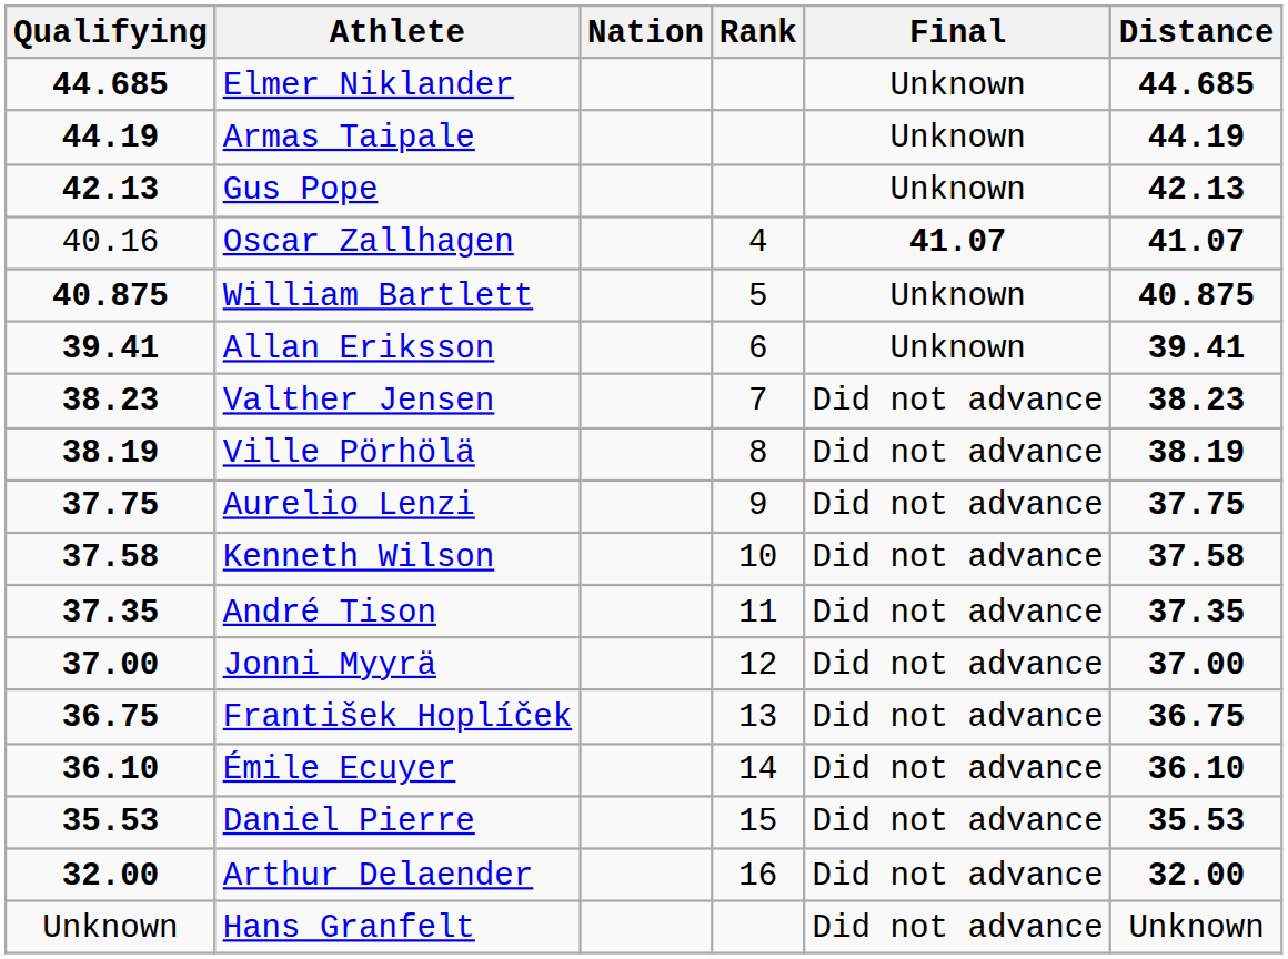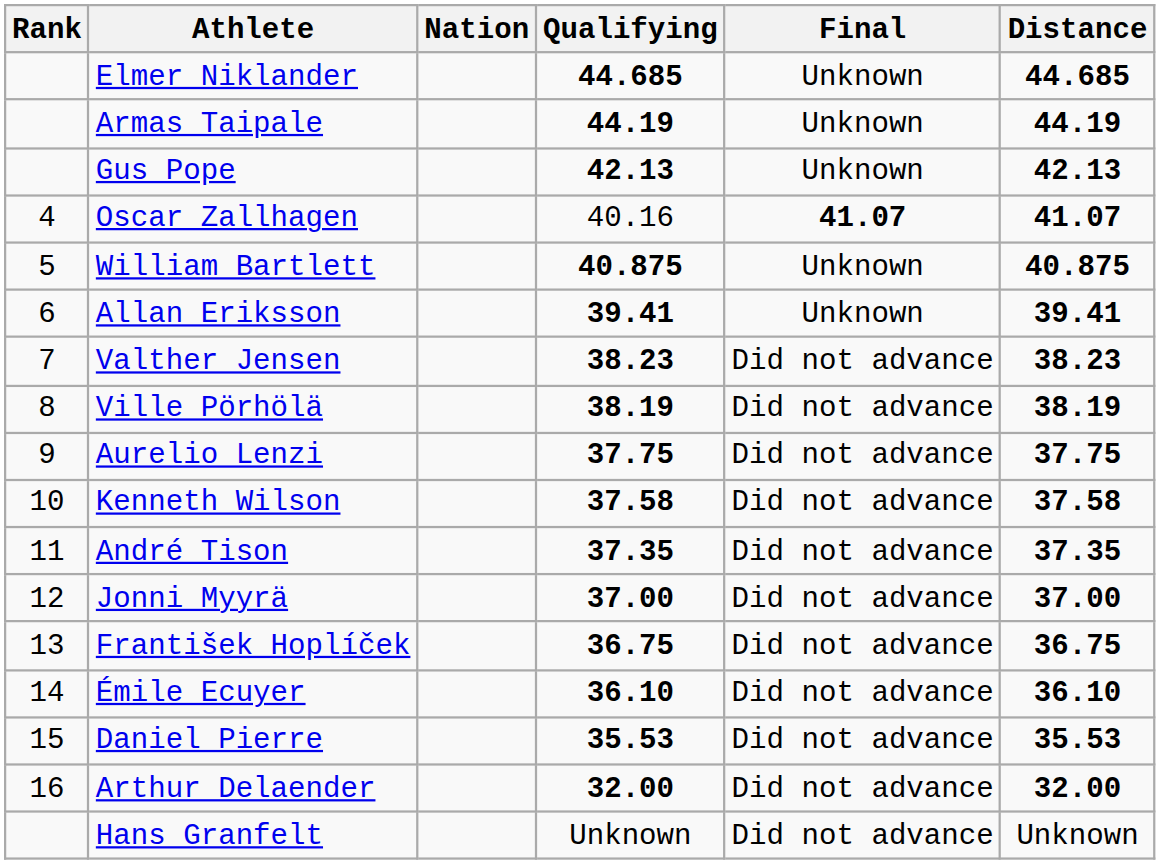columns swapped: Rank <-> Qualifying
